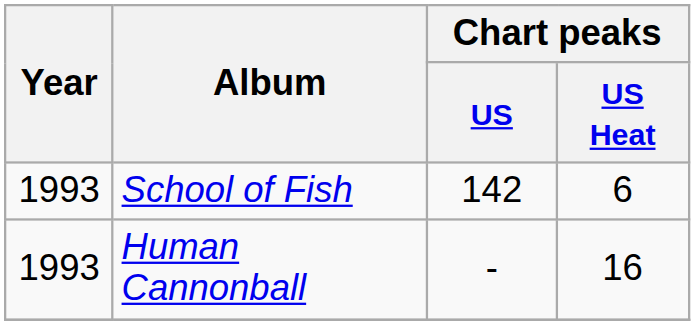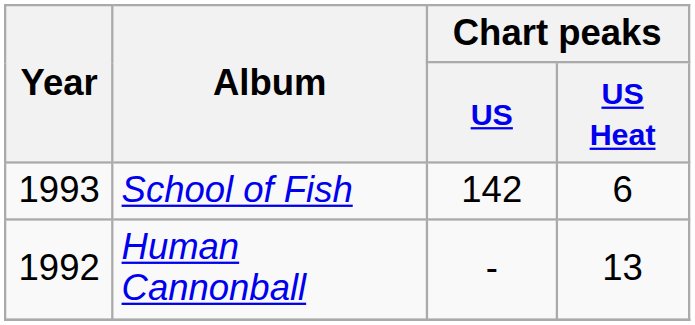Human Cannonball | Year: 1993 -> 1992
Human Cannonball | Chart peaks / US Heat: 16 -> 13
